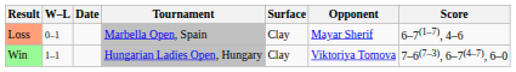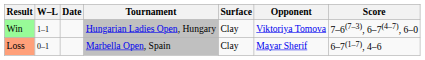rows swapped: Loss <-> Win
